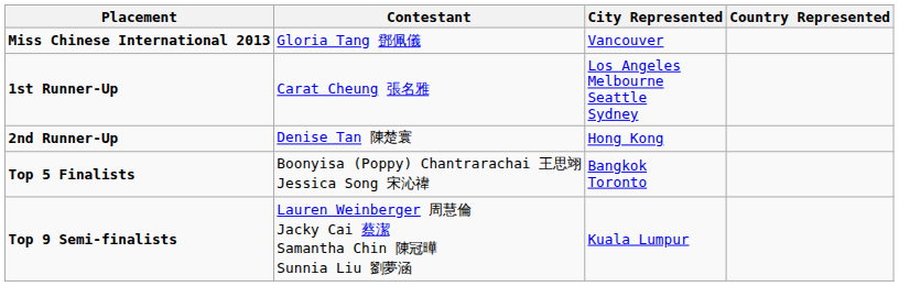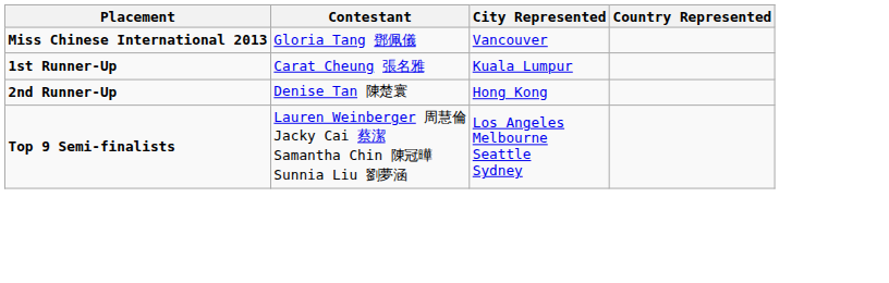1st Runner-Up | City Represented: Los Angeles Melbourne Seattle Sydney -> Kuala Lumpur
- row: Top 5 Finalists | Boonyisa (Poppy) Chantrarachai 王思翊 Jessica Song 宋沁禕 | Bangkok Toronto
Top 9 Semi-finalists | City Represented: Kuala Lumpur -> Los Angeles Melbourne Seattle Sydney
